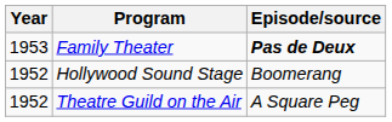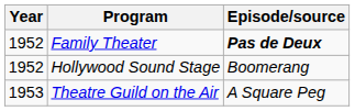Family Theater | Year: 1953 -> 1952
Theatre Guild on the Air | Year: 1952 -> 1953
